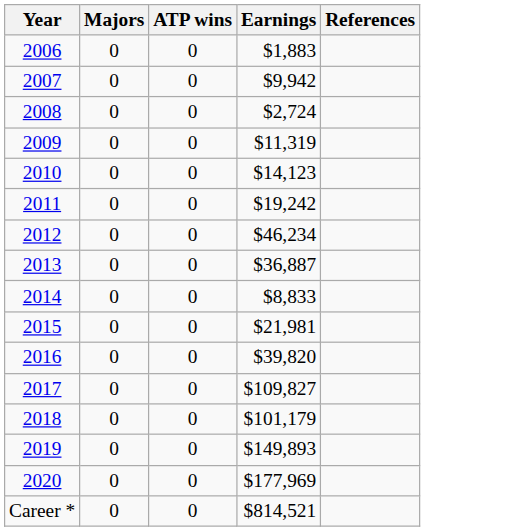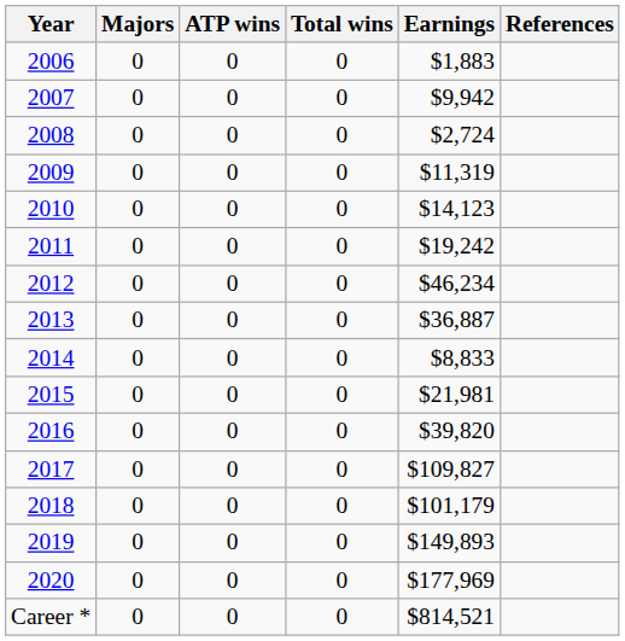+ column: Total wins | 0 | 0 | 0 | 0 | 0 | 0 | 0 | 0 | 0 | 0 | 0 | 0 | 0 | 0 | 0 | 0
